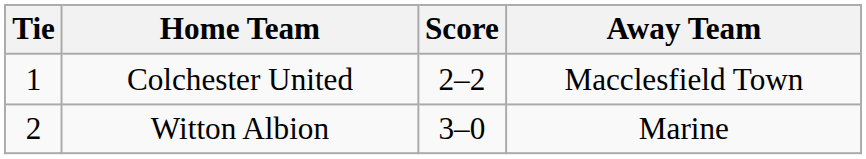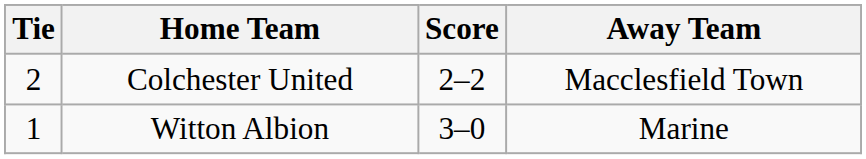Colchester United | Tie: 1 -> 2
Witton Albion | Tie: 2 -> 1
